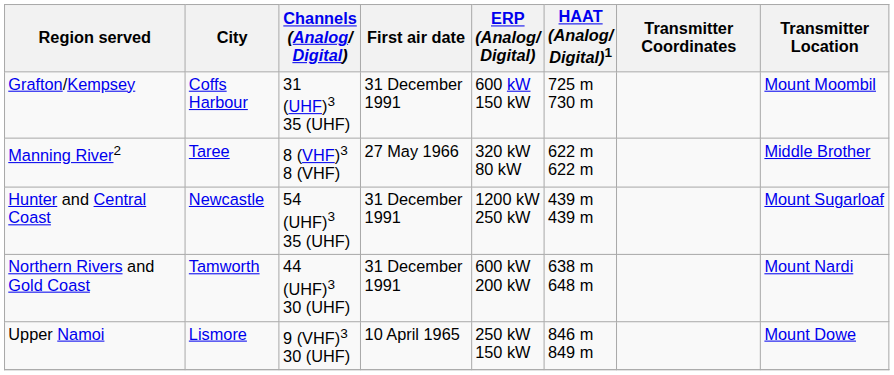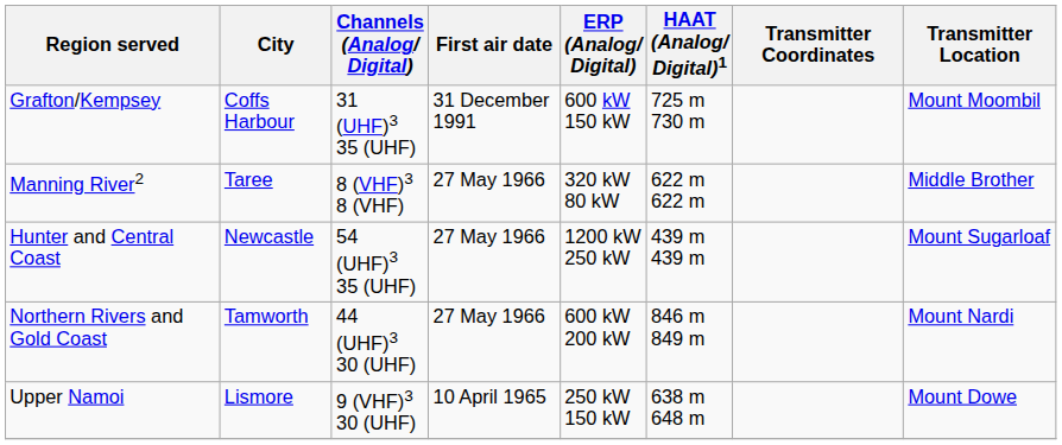Hunter and Central Coast | First air date: 31 December 1991 -> 27 May 1966
Northern Rivers and Gold Coast | First air date: 31 December 1991 -> 27 May 1966
Northern Rivers and Gold Coast | HAAT (Analog/ Digital)1: 638 m 648 m -> 846 m 849 m
Upper Namoi | HAAT (Analog/ Digital)1: 846 m 849 m -> 638 m 648 m
